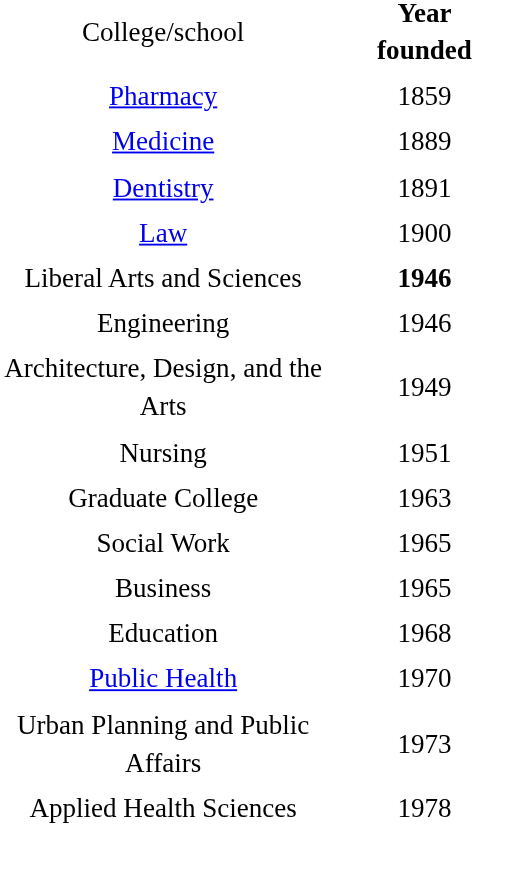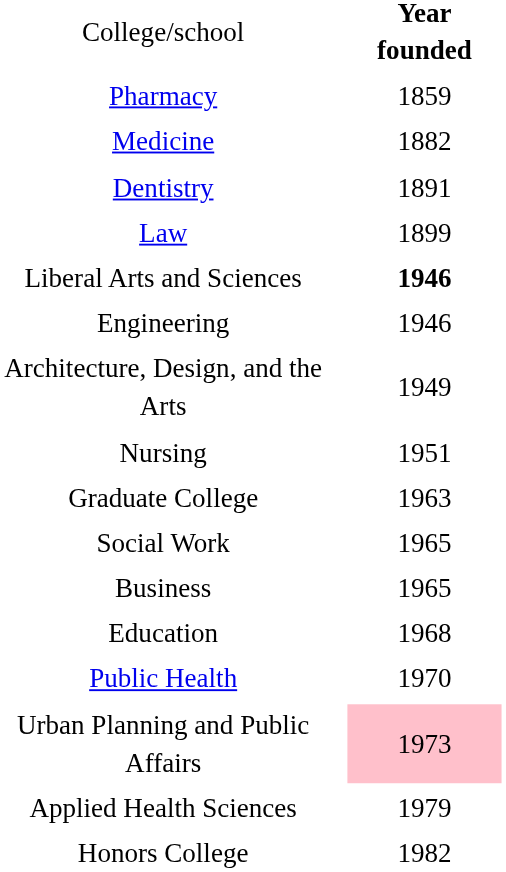Medicine | column 2: 1889 -> 1882
Law | column 2: 1900 -> 1899
Urban Planning and Public Affairs | column 2: no background -> pink background
Applied Health Sciences | column 2: 1978 -> 1979
+ row: Honors College | 1982
